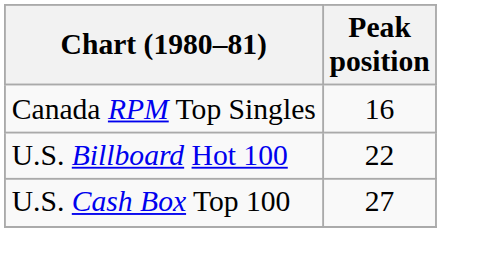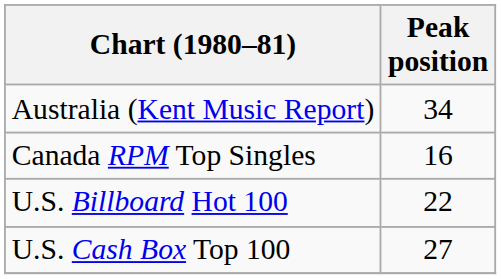+ row: Australia (Kent Music Report) | 34
